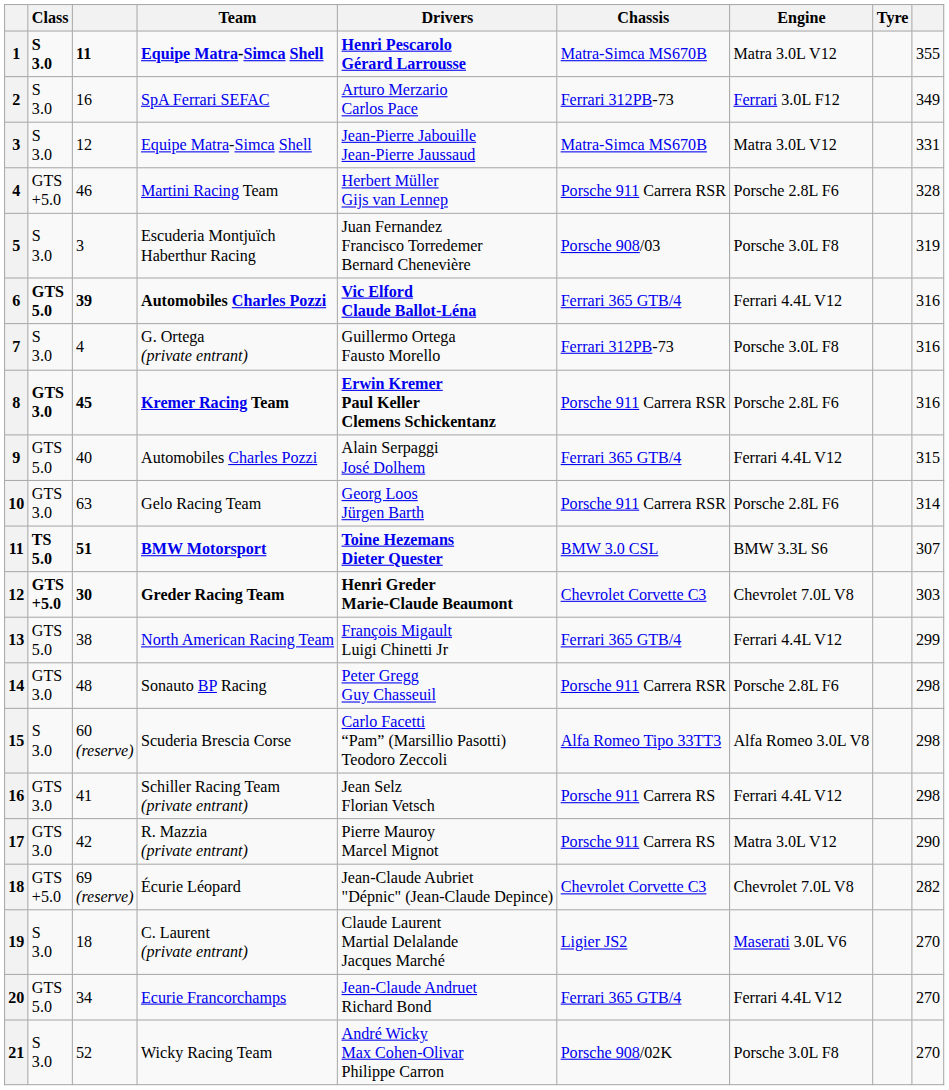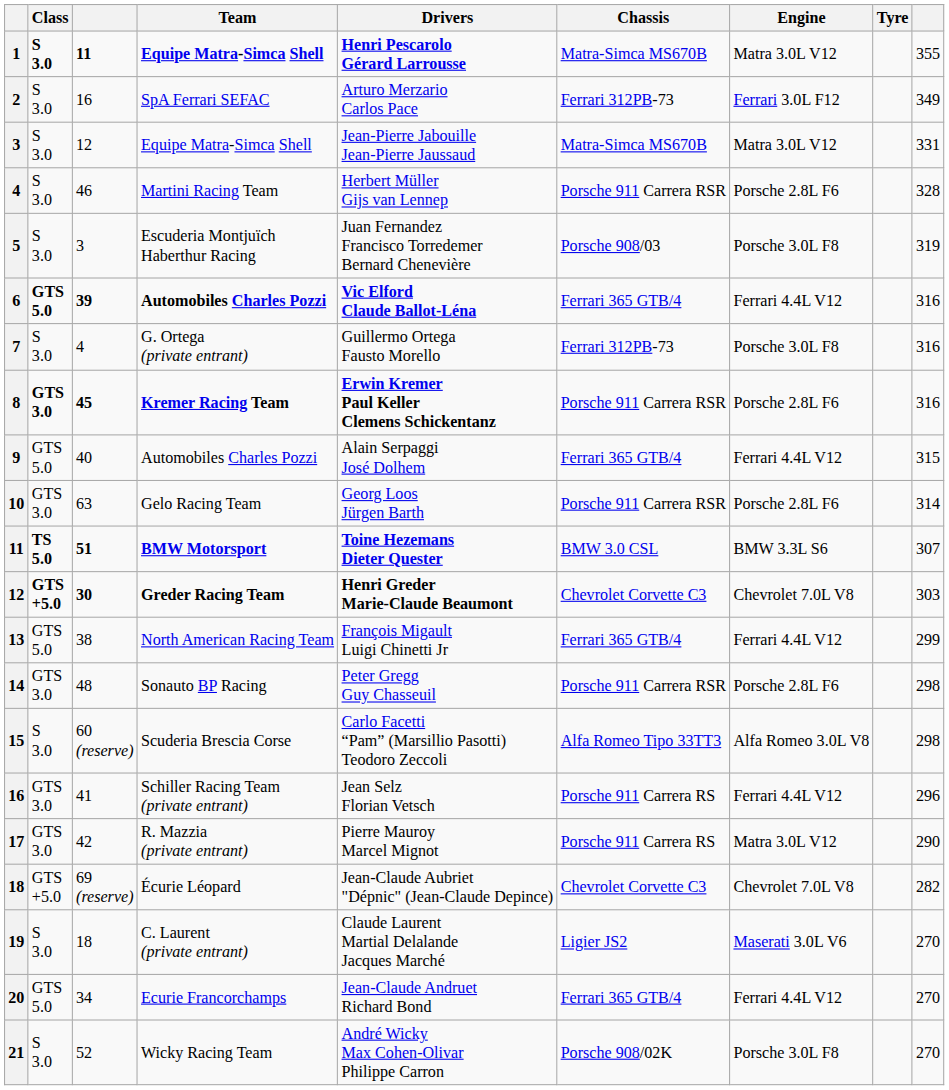Martini Racing Team | Class: GTS +5.0 -> S 3.0
Schiller Racing Team (private entrant) | column 9: 298 -> 296
